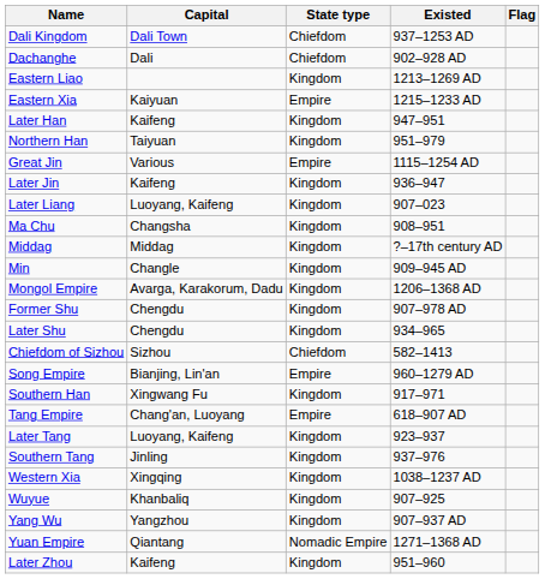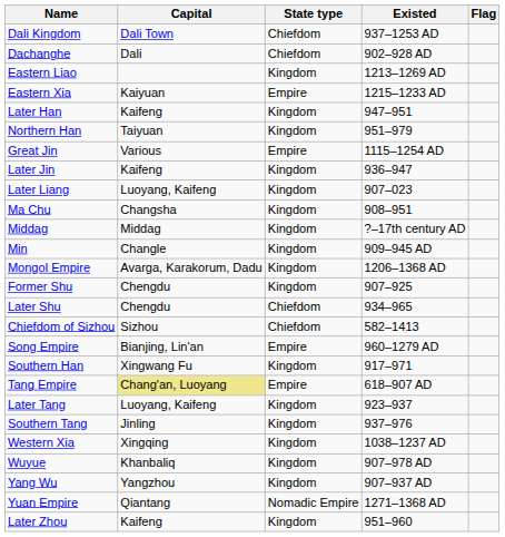Former Shu | Existed: 907–978 AD -> 907–925
Later Shu | State type: Kingdom -> Chiefdom
Tang Empire | Capital: no background -> khaki background
Wuyue | Existed: 907–925 -> 907–978 AD
